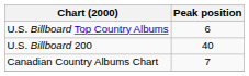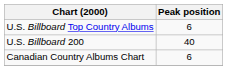Canadian Country Albums Chart | Peak position: 7 -> 6
